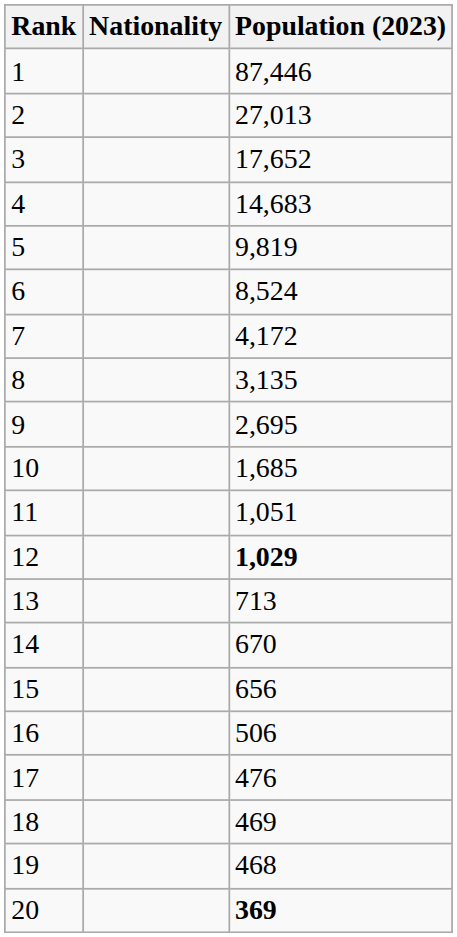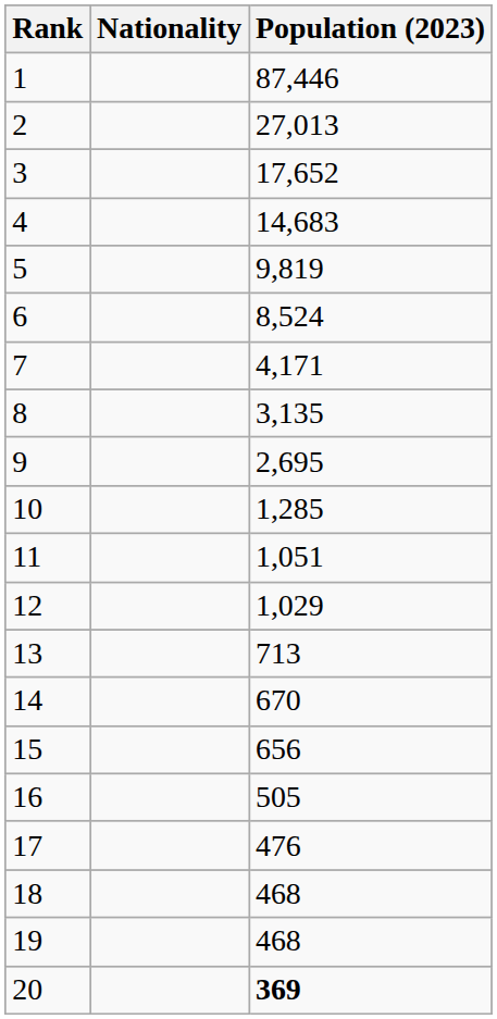7 | Population (2023): 4,172 -> 4,171
10 | Population (2023): 1,685 -> 1,285
12 | Population (2023): bold -> normal
16 | Population (2023): 506 -> 505
18 | Population (2023): 469 -> 468
